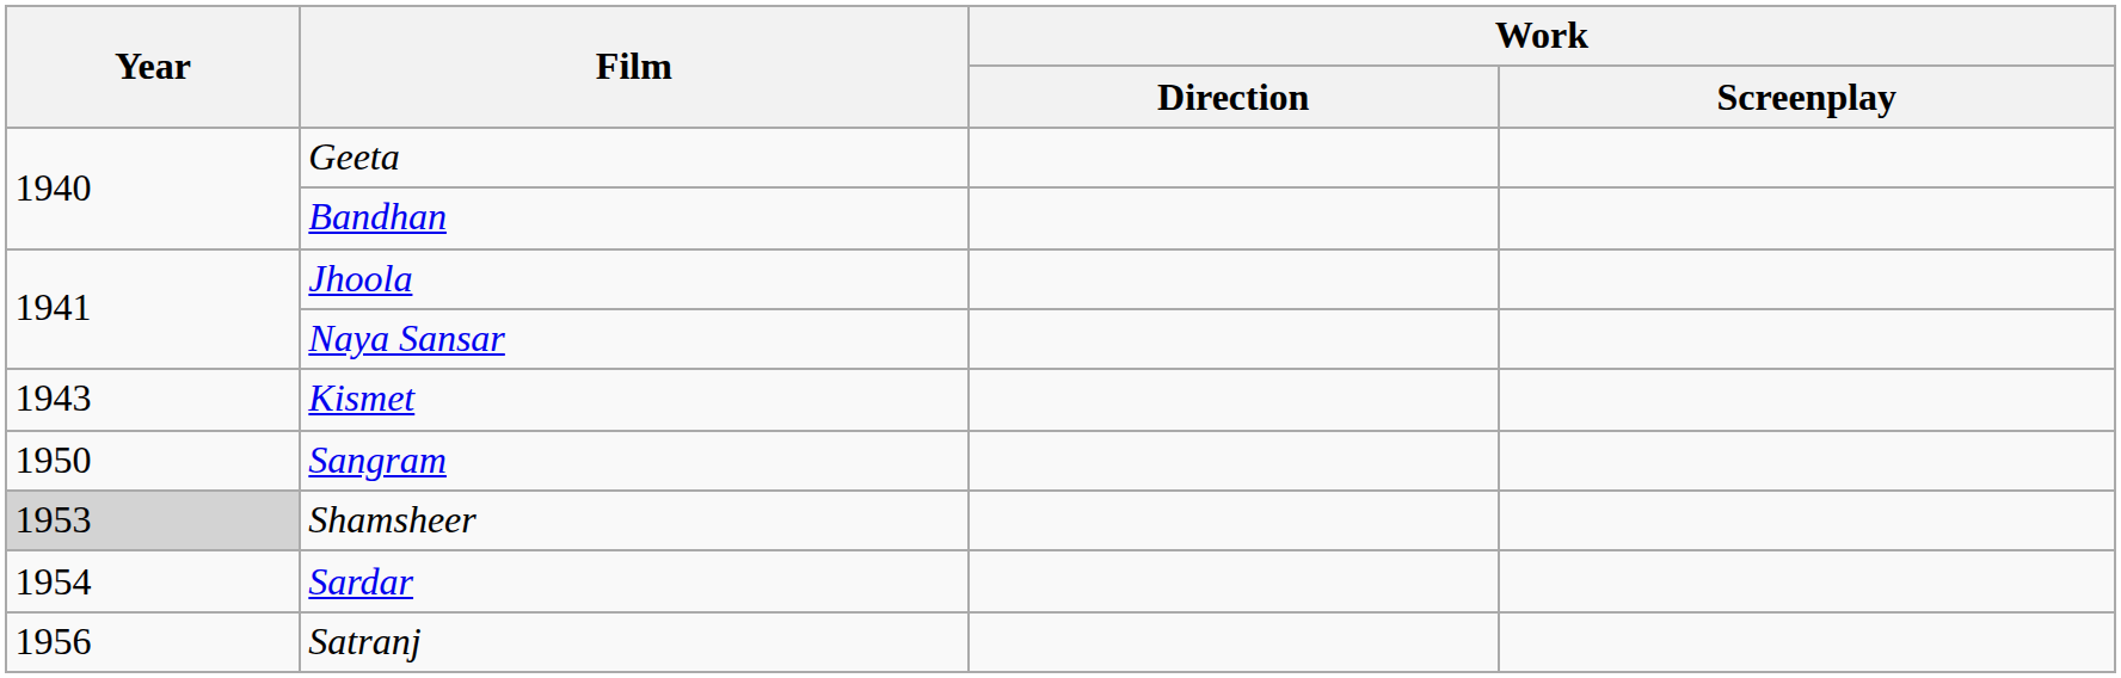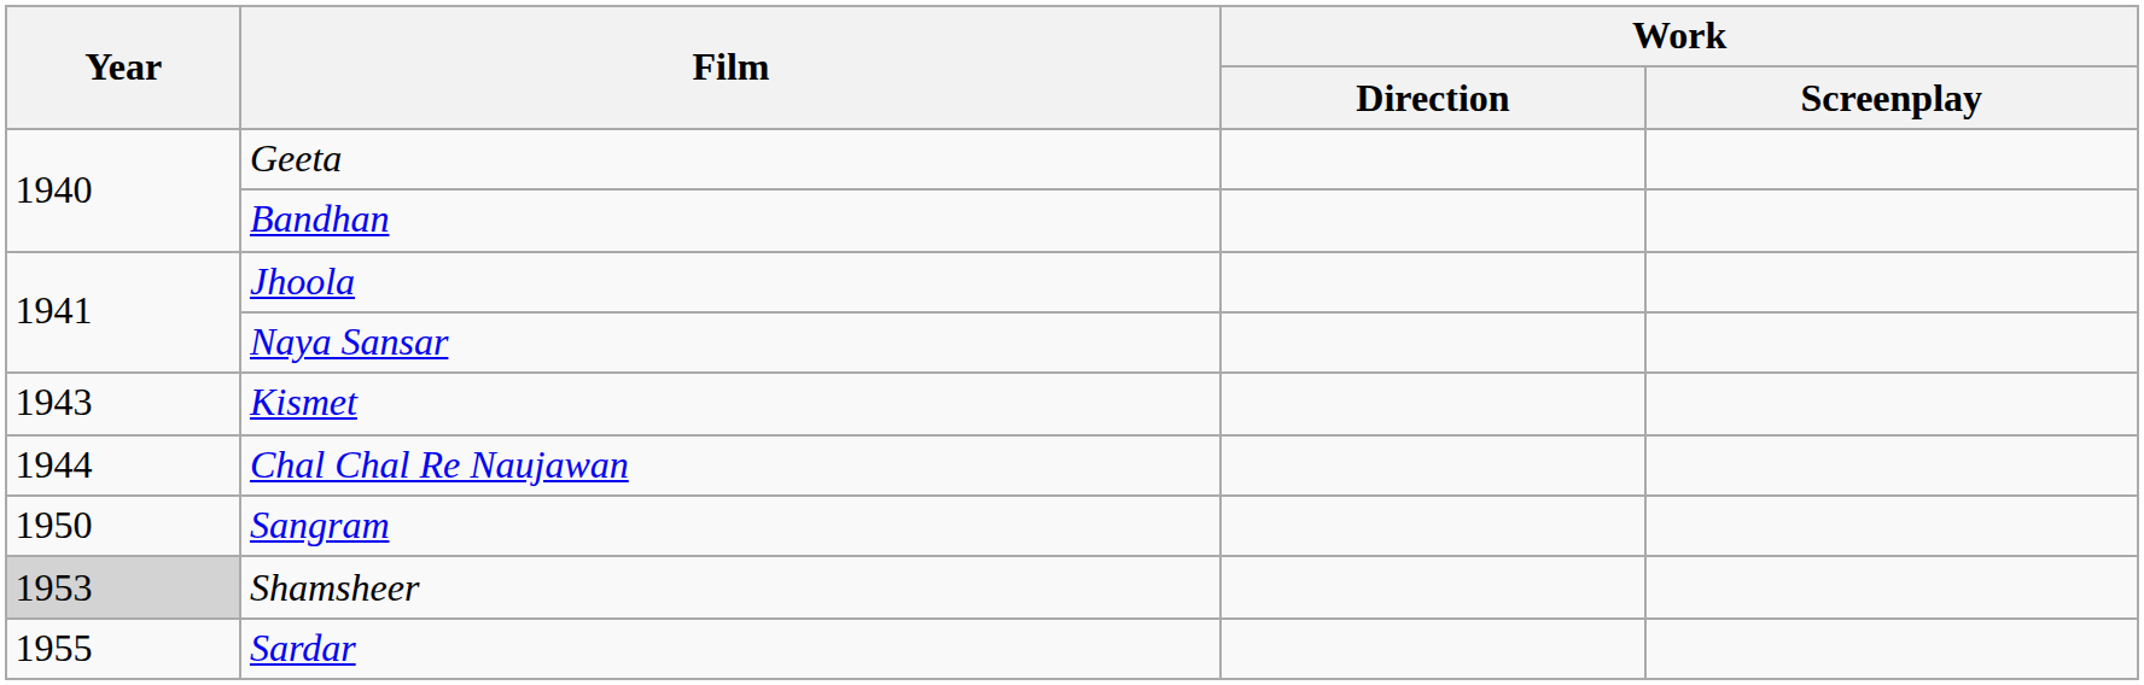+ row: 1944 | Chal Chal Re Naujawan
Sardar | Year: 1954 -> 1955
- row: 1956 | Satranj
